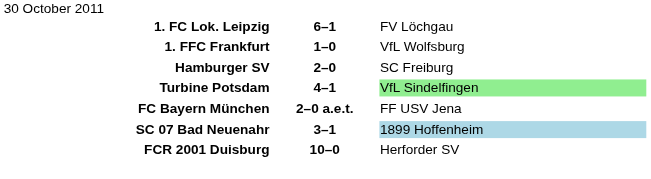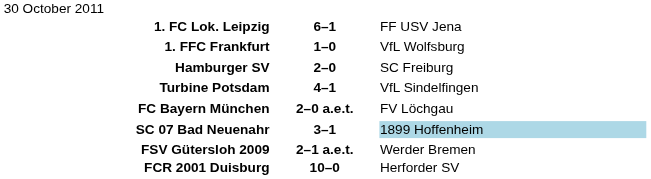1. FC Lok. Leipzig | column 3: FV Löchgau -> FF USV Jena
Turbine Potsdam | column 3: lightgreen background -> no background
FC Bayern München | column 3: FF USV Jena -> FV Löchgau
+ row: FSV Gütersloh 2009 | 2–1 a.e.t. | Werder Bremen
